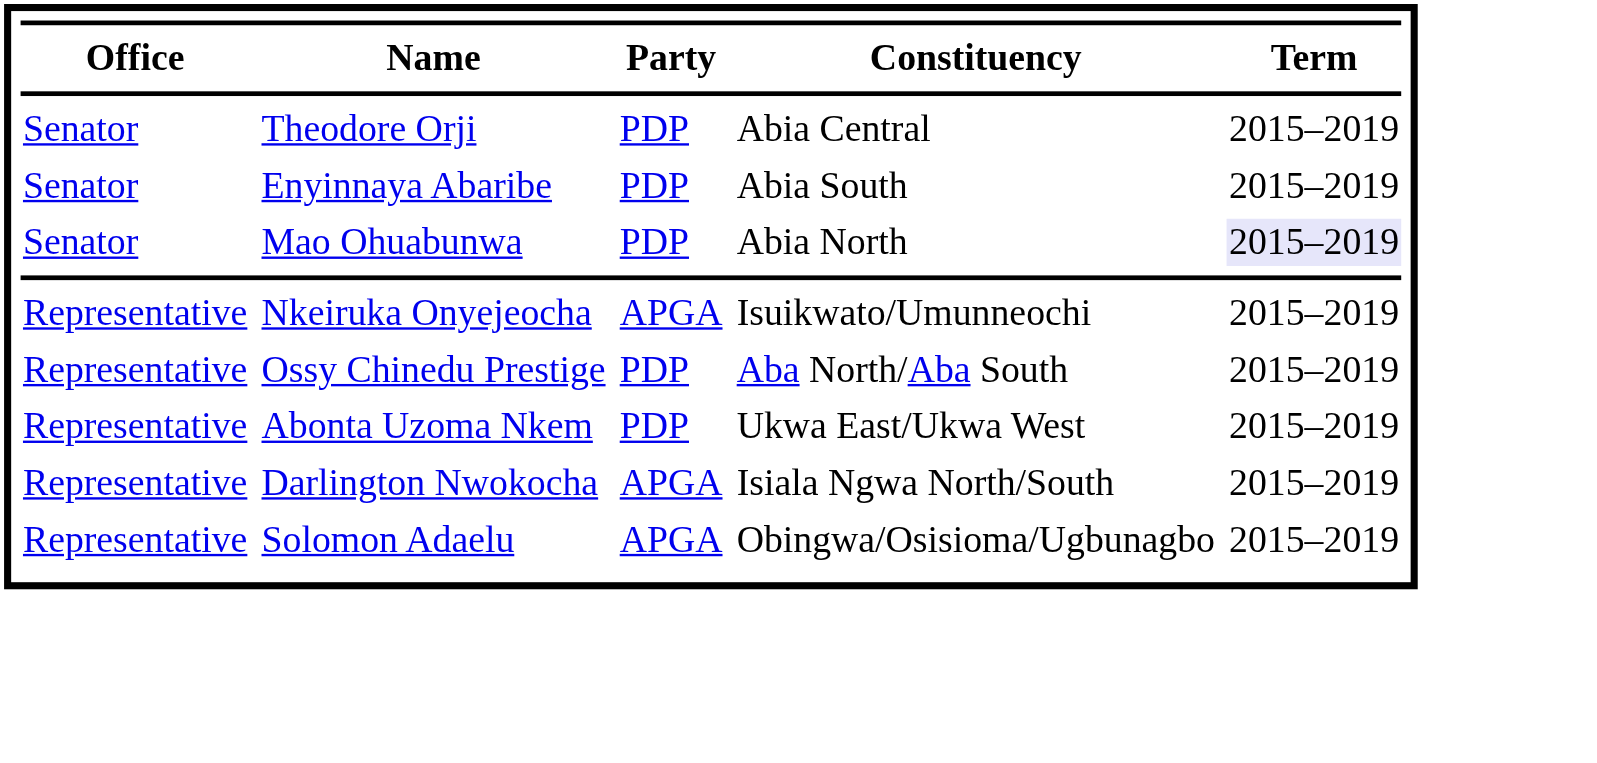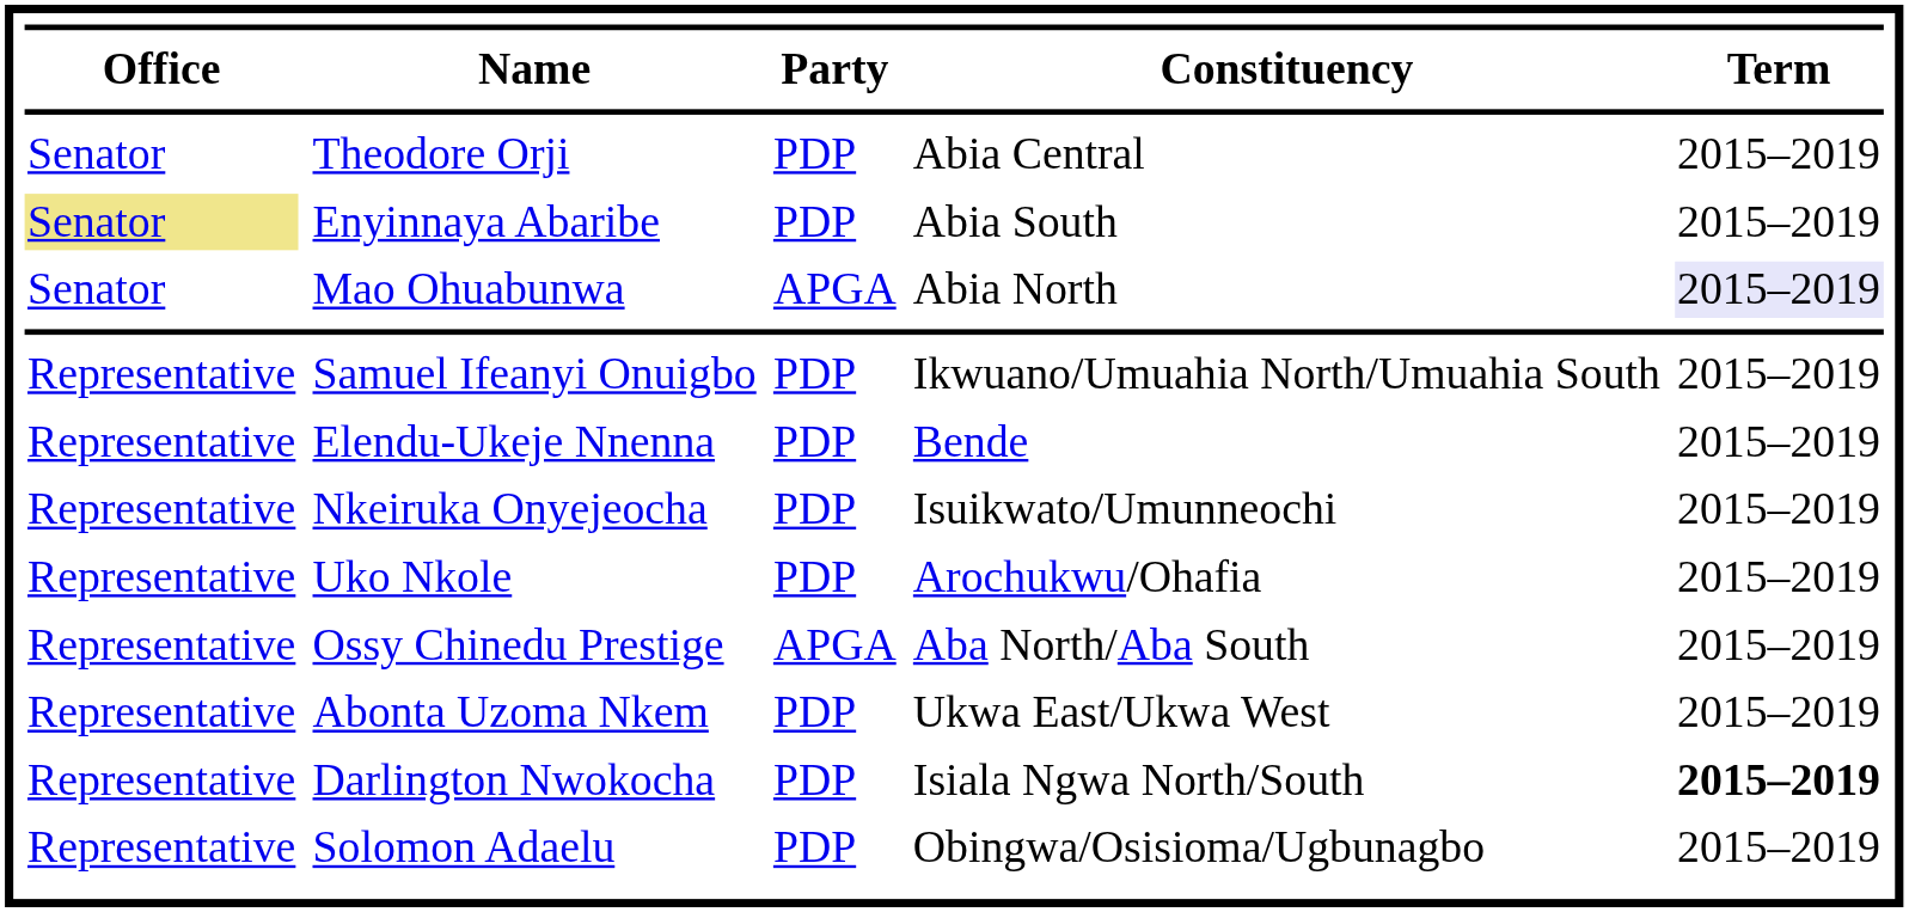Enyinnaya Abaribe | column 1: no background -> khaki background
Mao Ohuabunwa | column 3: PDP -> APGA
+ row: Representative | Samuel Ifeanyi Onuigbo | PDP | Ikwuano/Umuahia North/Umuahia South | 2015–2019
+ row: Representative | Elendu-Ukeje Nnenna | PDP | Bende | 2015–2019
Nkeiruka Onyejeocha | column 3: APGA -> PDP
+ row: Representative | Uko Nkole | PDP | Arochukwu/Ohafia | 2015–2019
Ossy Chinedu Prestige | column 3: PDP -> APGA
Darlington Nwokocha | column 3: APGA -> PDP
Darlington Nwokocha | column 5: normal -> bold
Solomon Adaelu | column 3: APGA -> PDP
